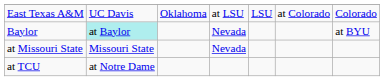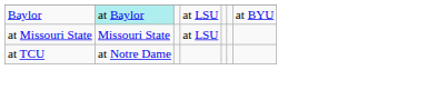- row: East Texas A&M | UC Davis | Oklahoma | at LSU | LSU | at Colorado | Colorado
Baylor | column 4: Nevada -> at LSU
at Missouri State | column 4: Nevada -> at LSU
